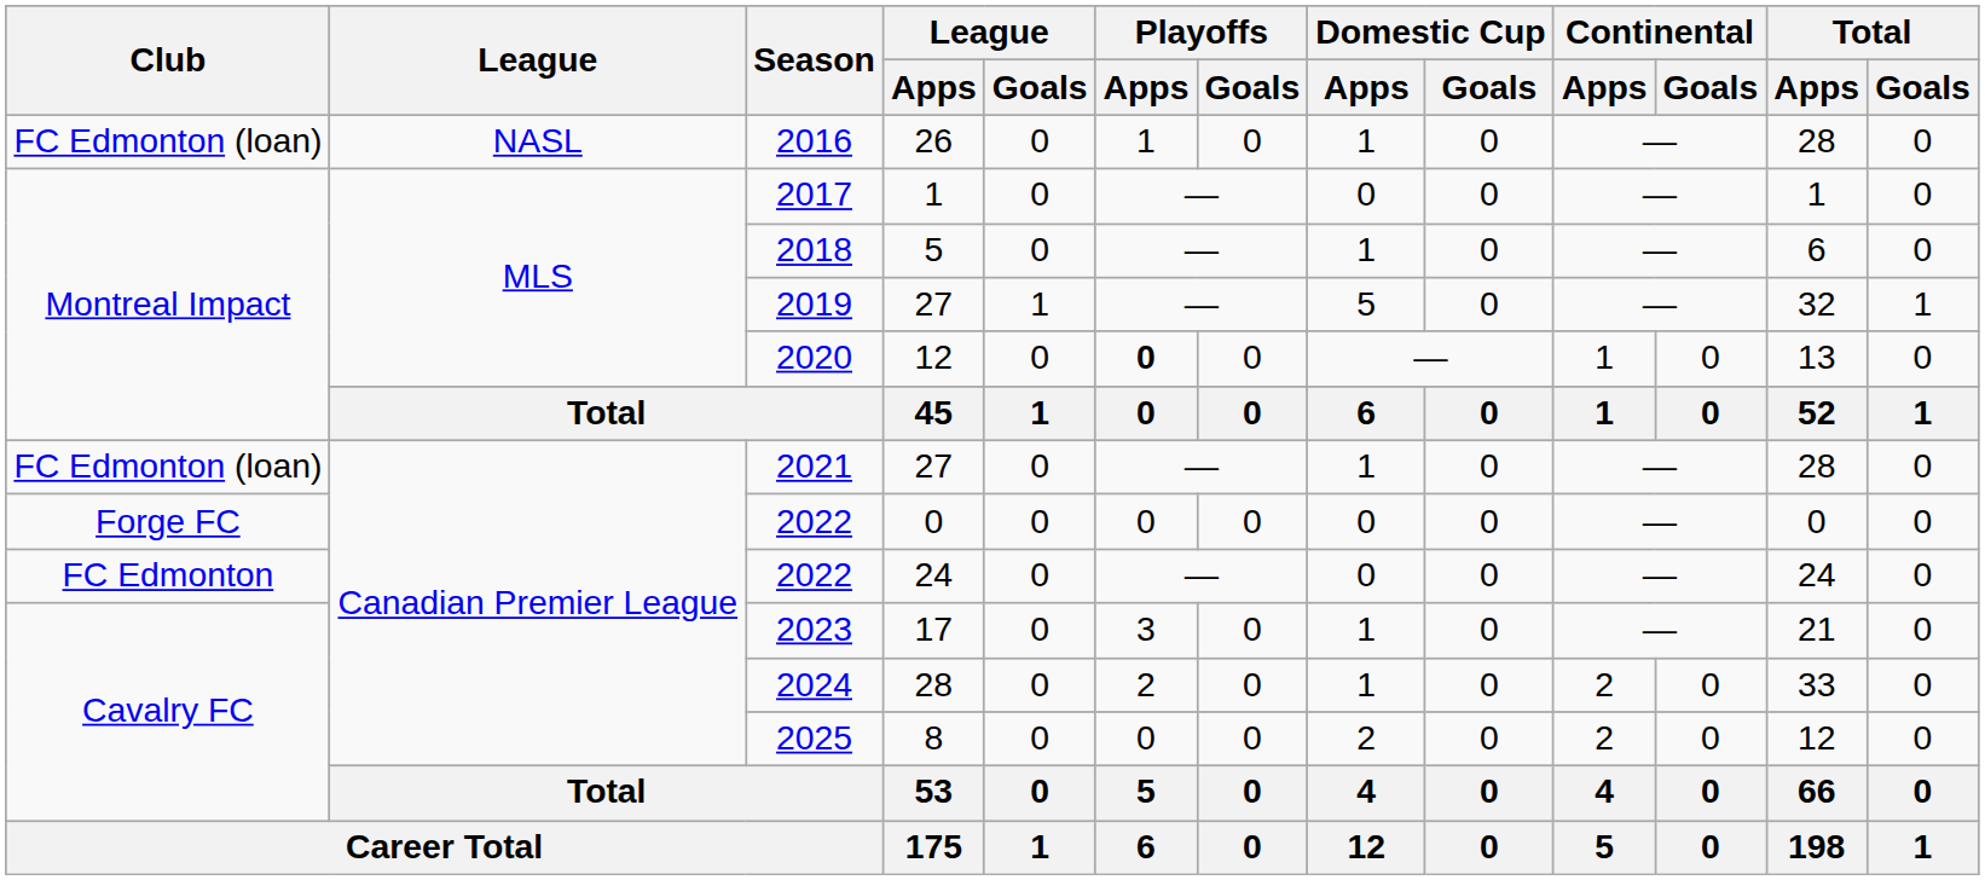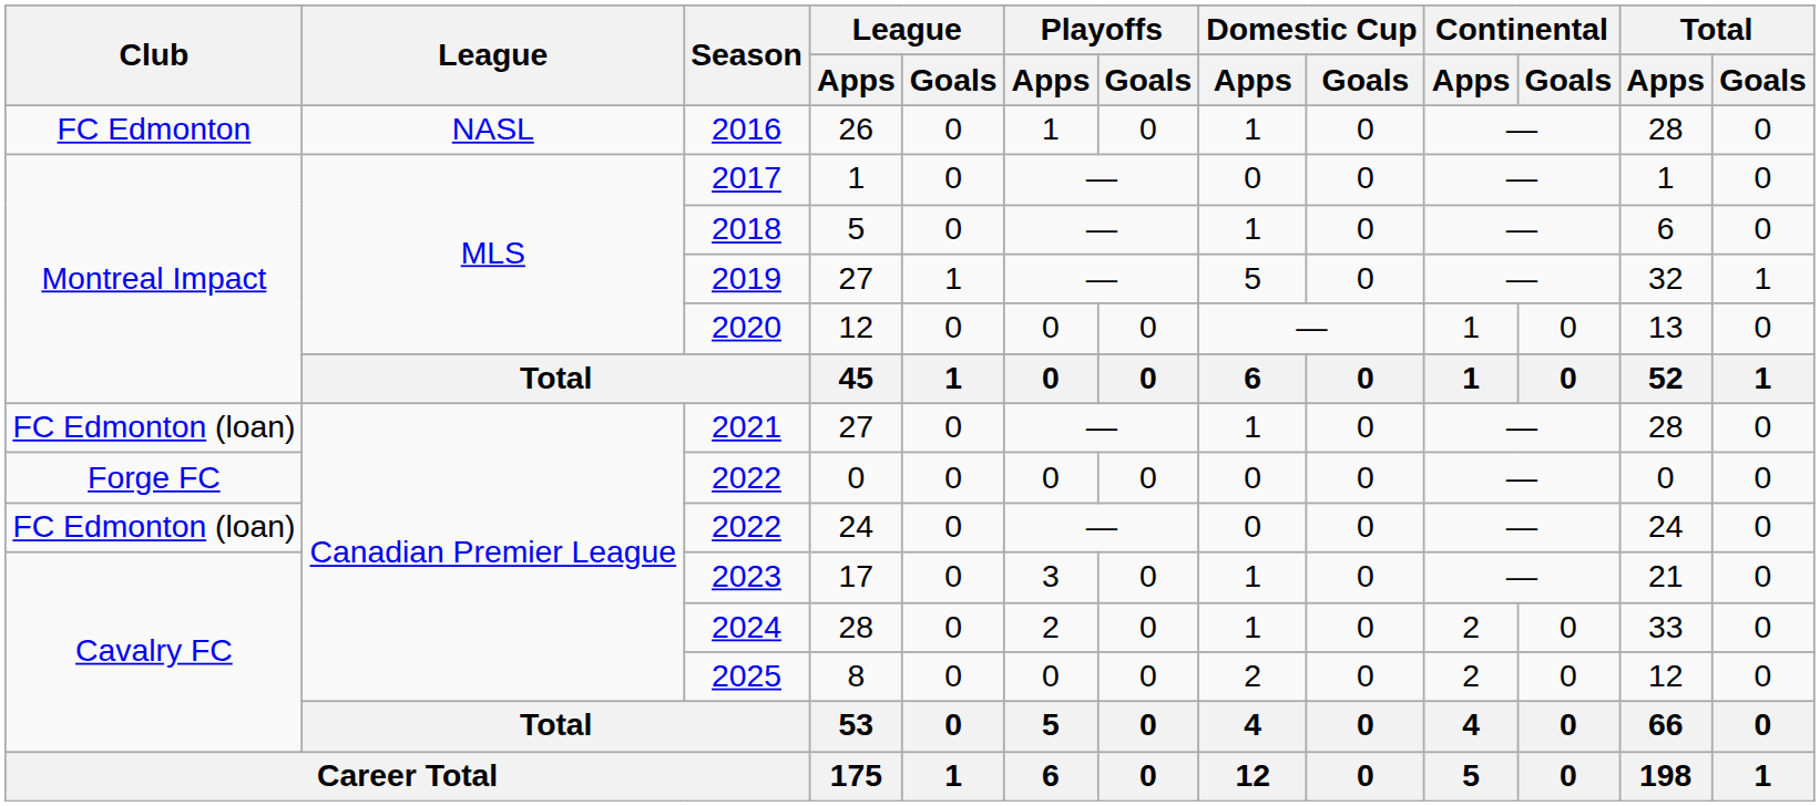2016 | Club: FC Edmonton (loan) -> FC Edmonton
2020 | Playoffs / Apps: bold -> normal
2022 / 24 | Club: FC Edmonton -> FC Edmonton (loan)
